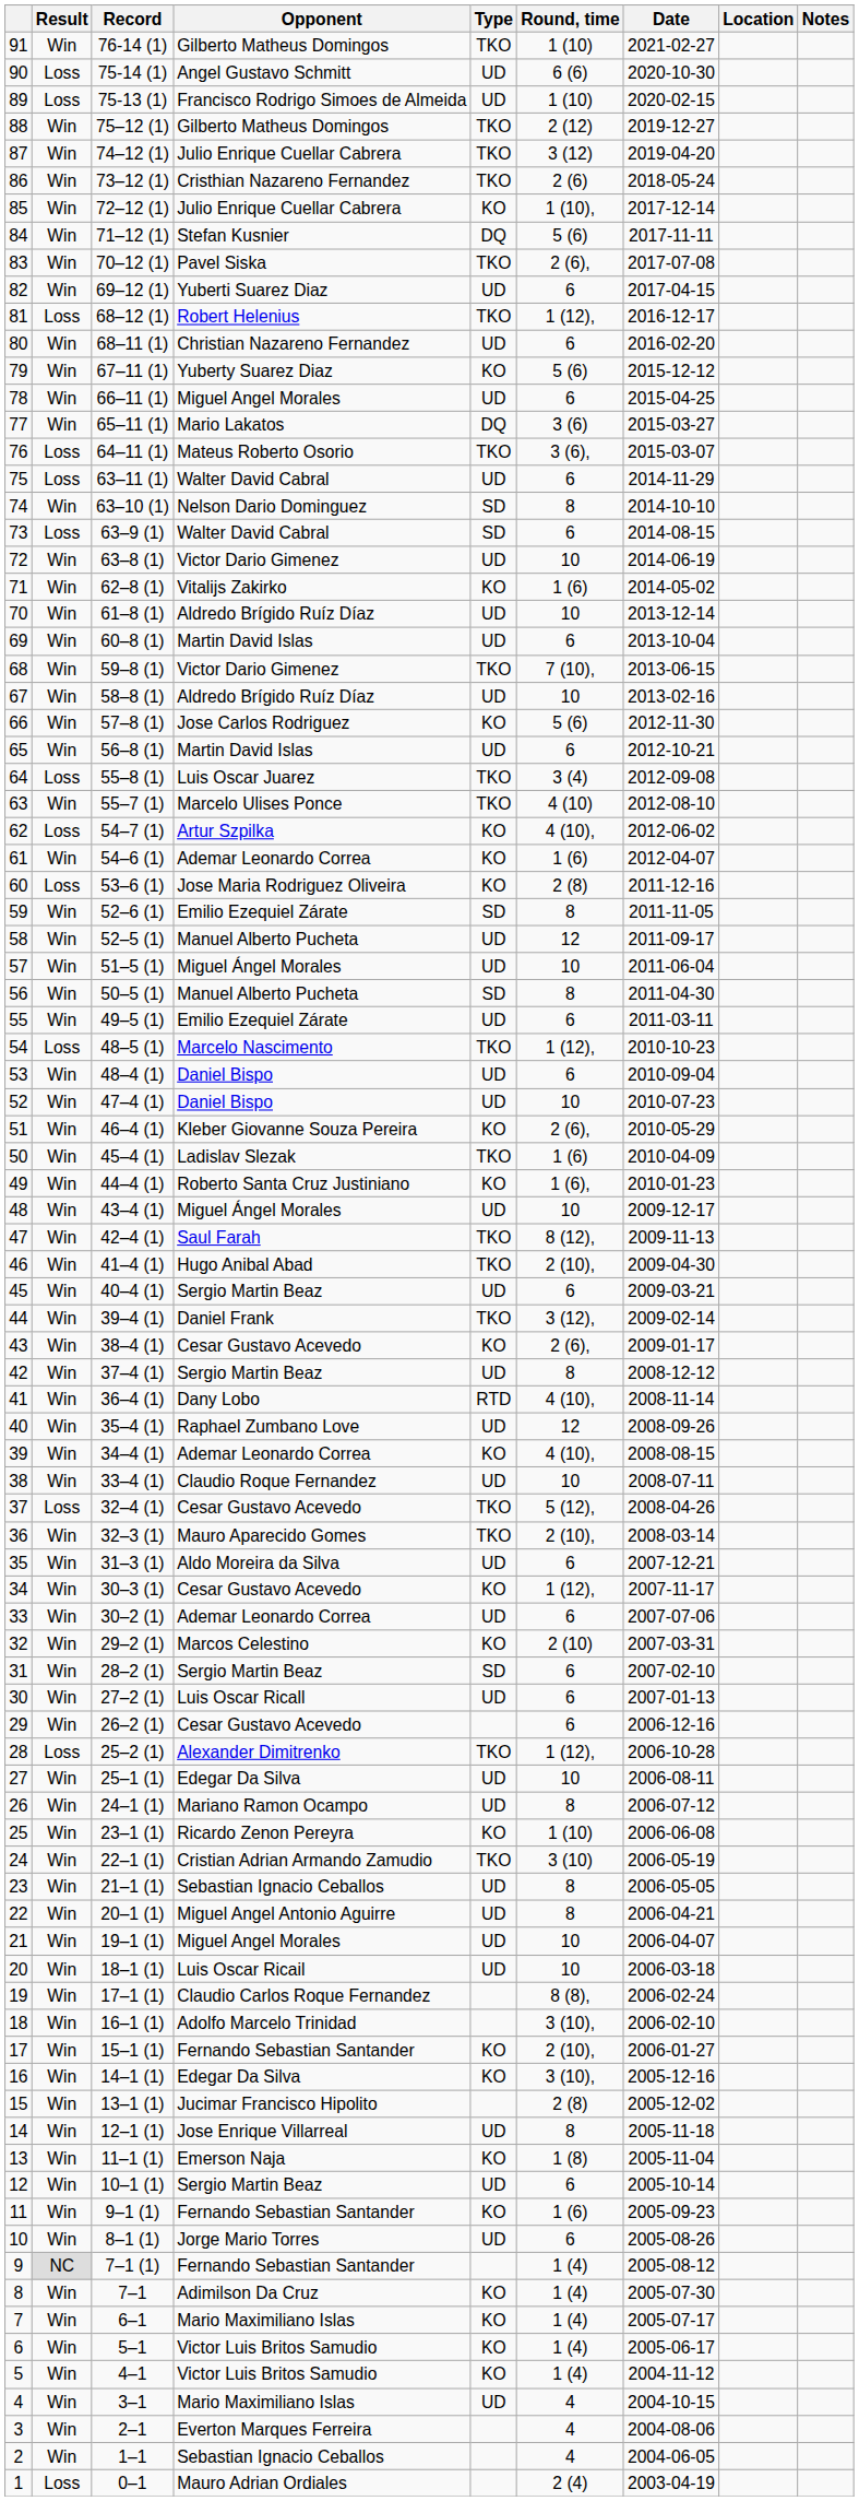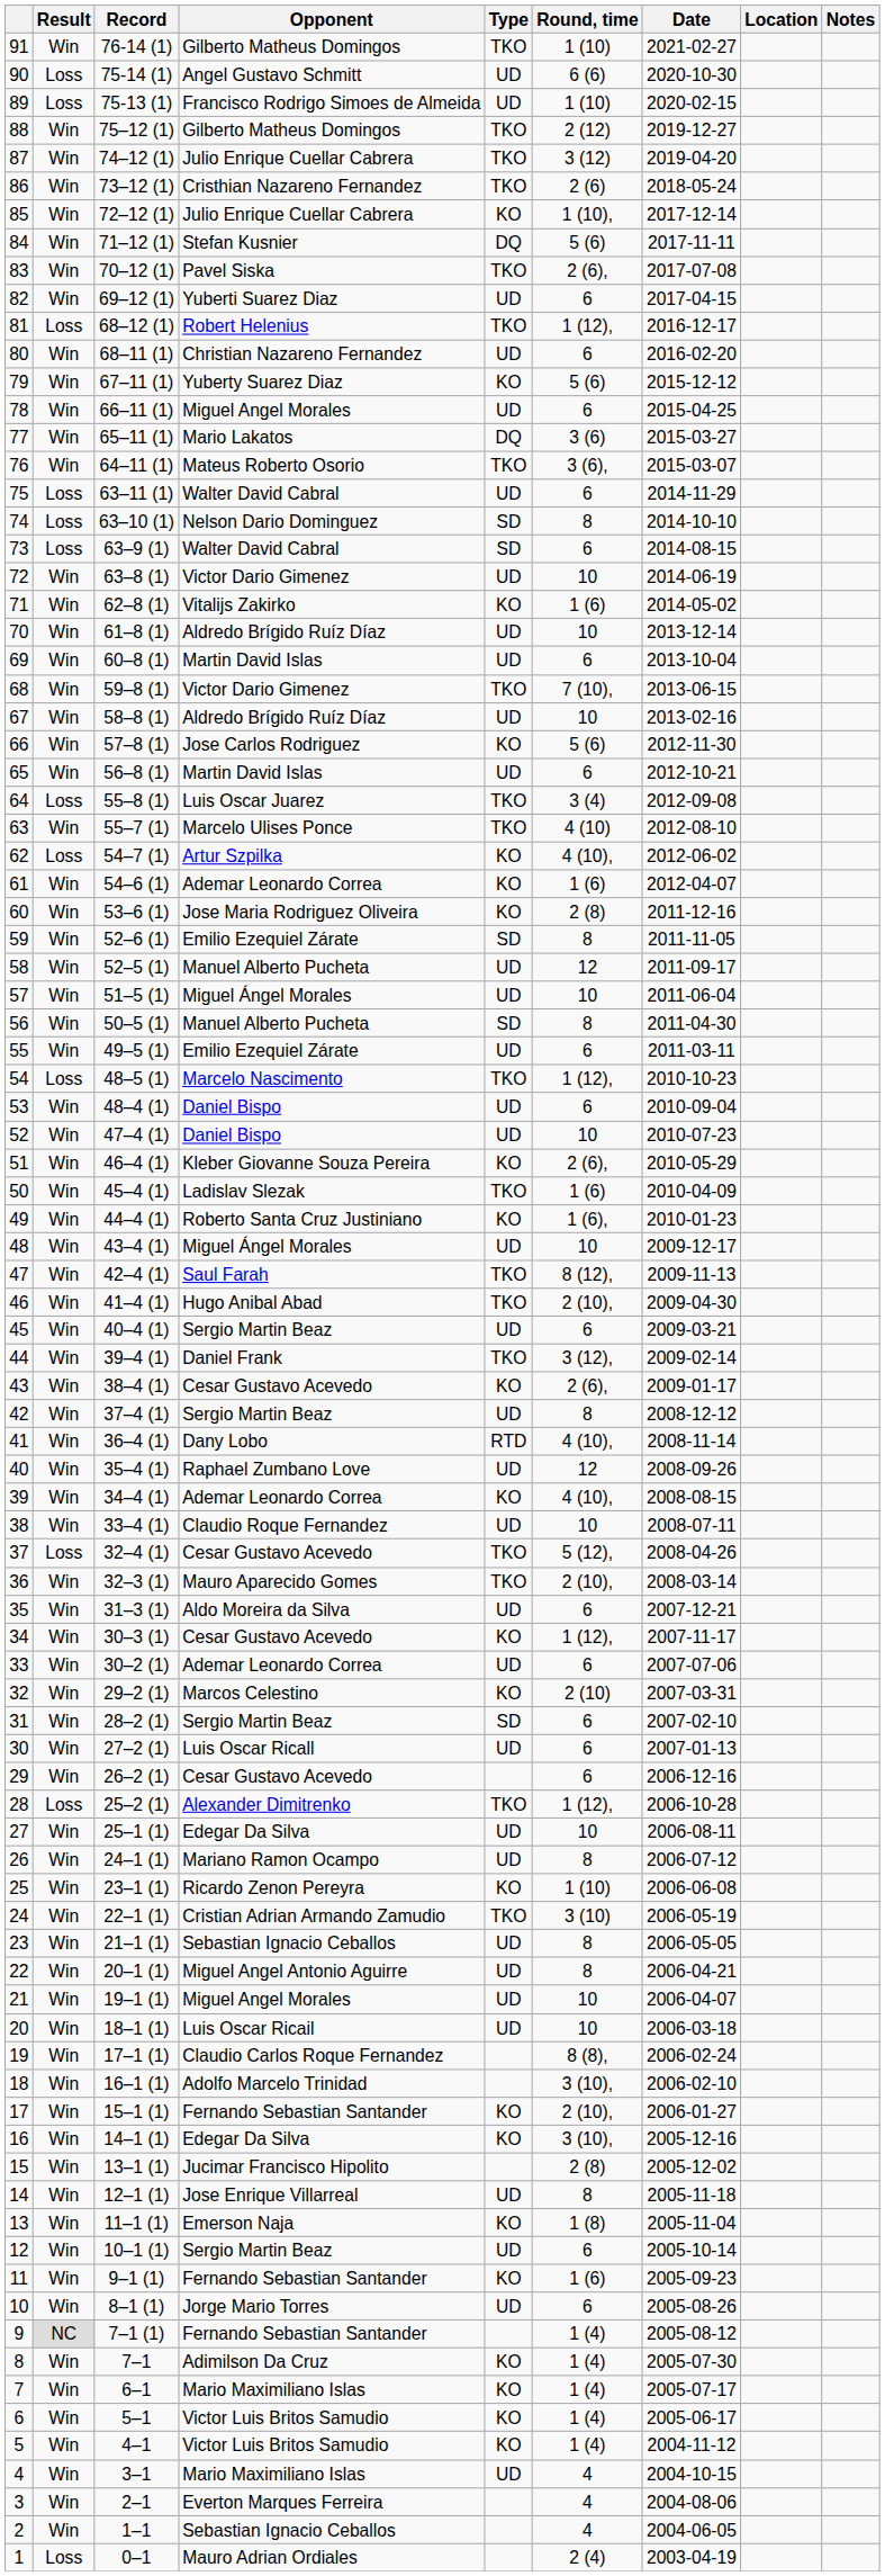76 | Result: Loss -> Win
74 | Result: Win -> Loss
60 | Result: Loss -> Win
